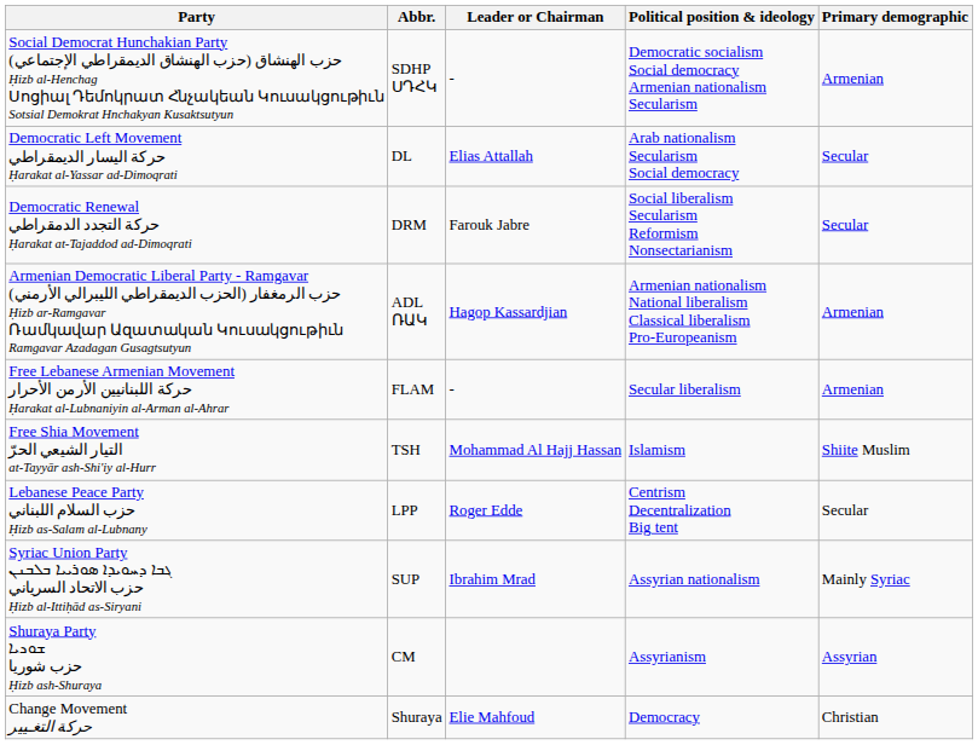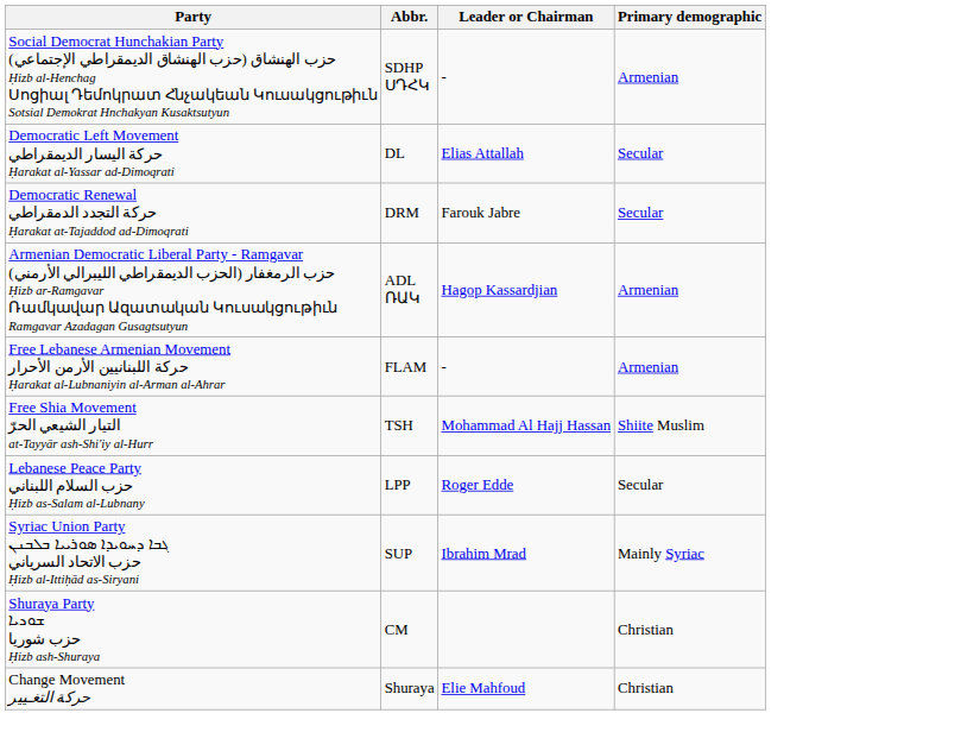- column: Political position & ideology | Democratic socialism Social democracy Armenian nationalism Secularism | Arab nationalism Secularism Social democracy | Social liberalism Secularism Reformism Nonsectarianism | Armenian nationalism National liberalism Classical liberalism Pro-Europeanism | Secular liberalism | Islamism | Centrism Decentralization Big tent | Assyrian nationalism | Assyrianism | Democracy
Shuraya Party ܫܘܖܝܐ حزب شوريا Ḥizb ash-Shuraya | Primary demographic: Assyrian -> Christian
